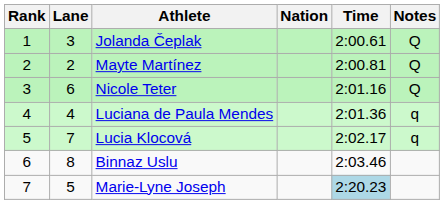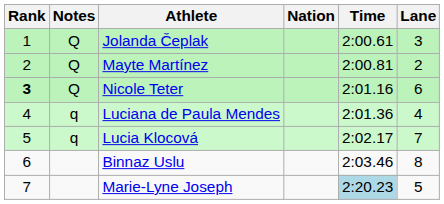columns swapped: Lane <-> Notes
Nicole Teter | Rank: normal -> bold
